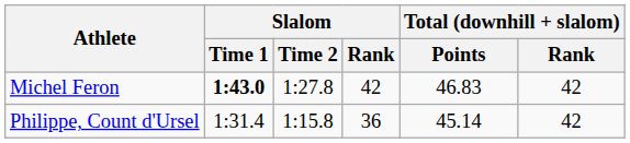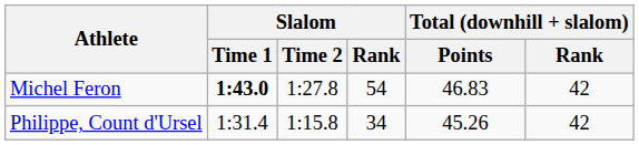Michel Feron | Slalom / Rank: 42 -> 54
Philippe, Count d'Ursel | Slalom / Rank: 36 -> 34
Philippe, Count d'Ursel | Total (downhill + slalom) / Points: 45.14 -> 45.26
